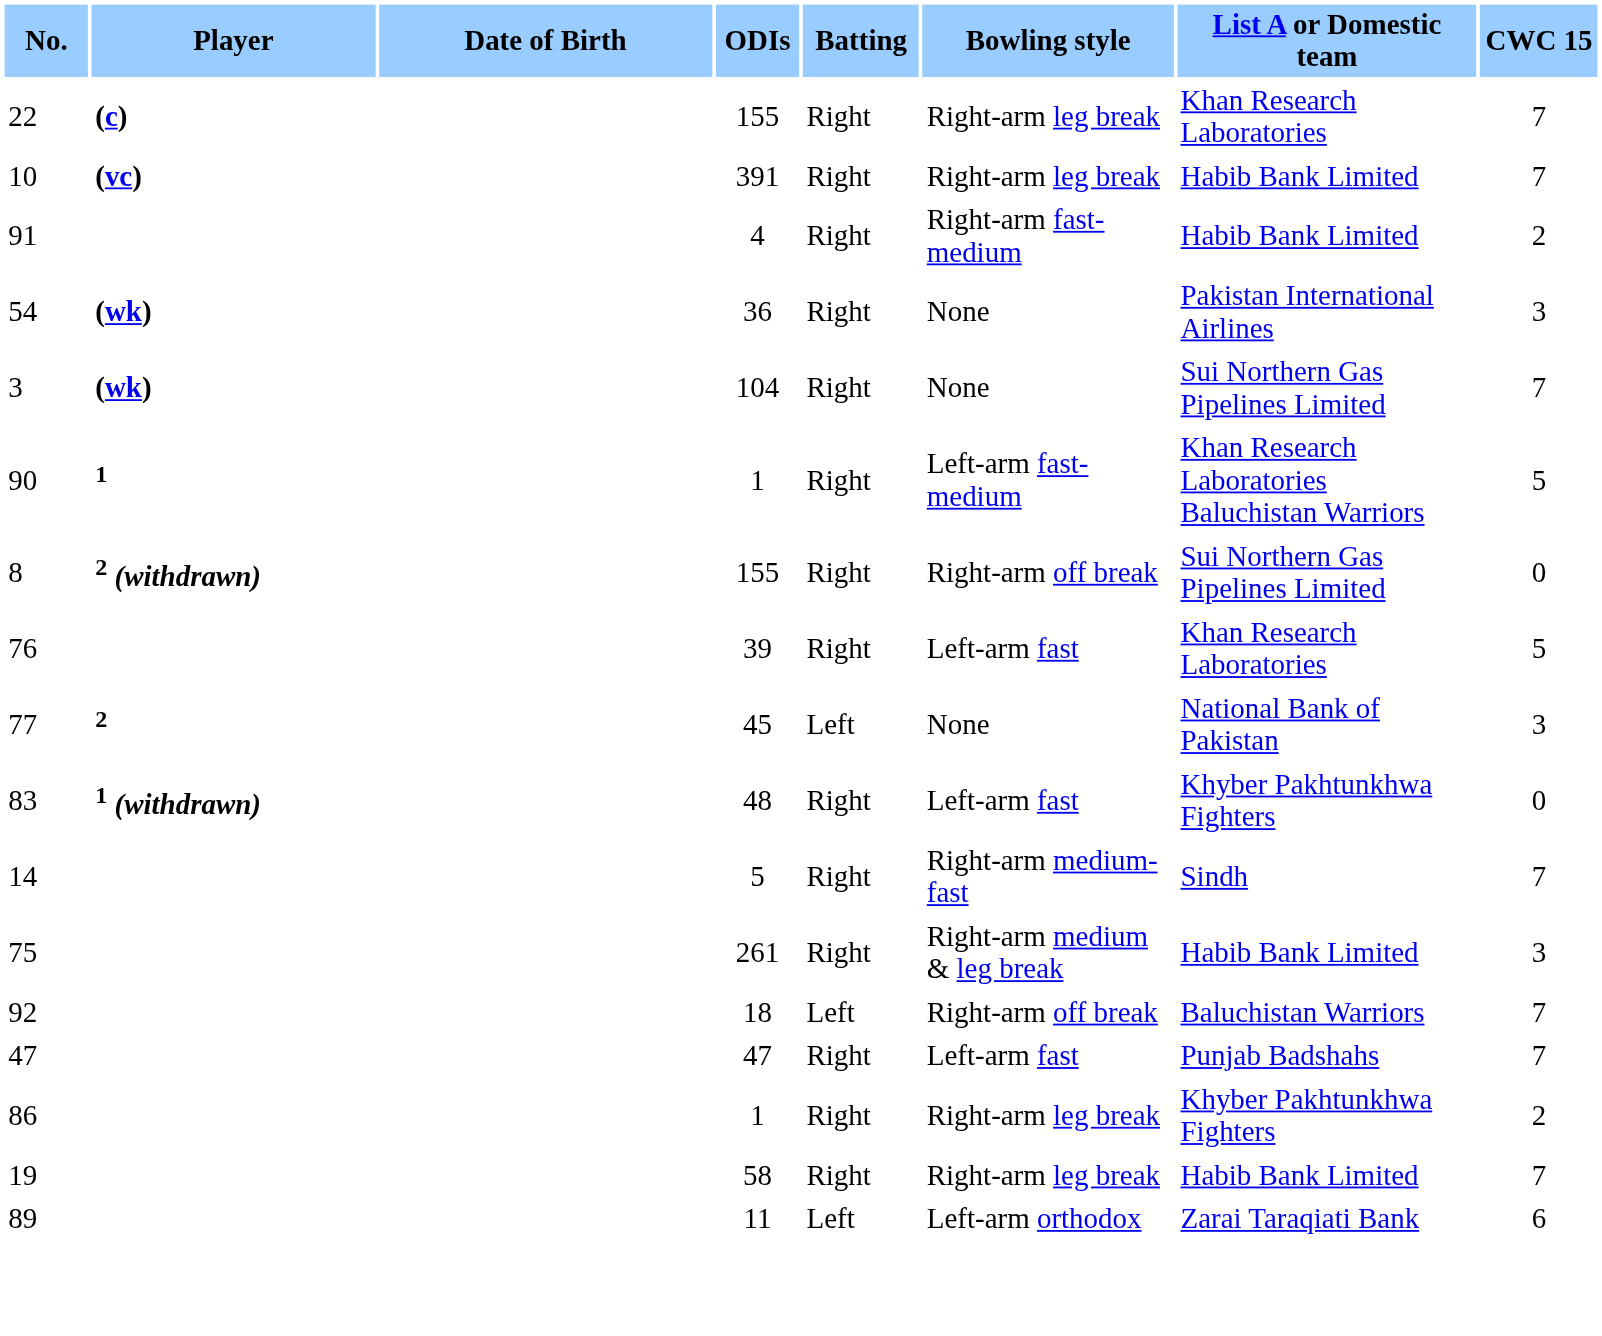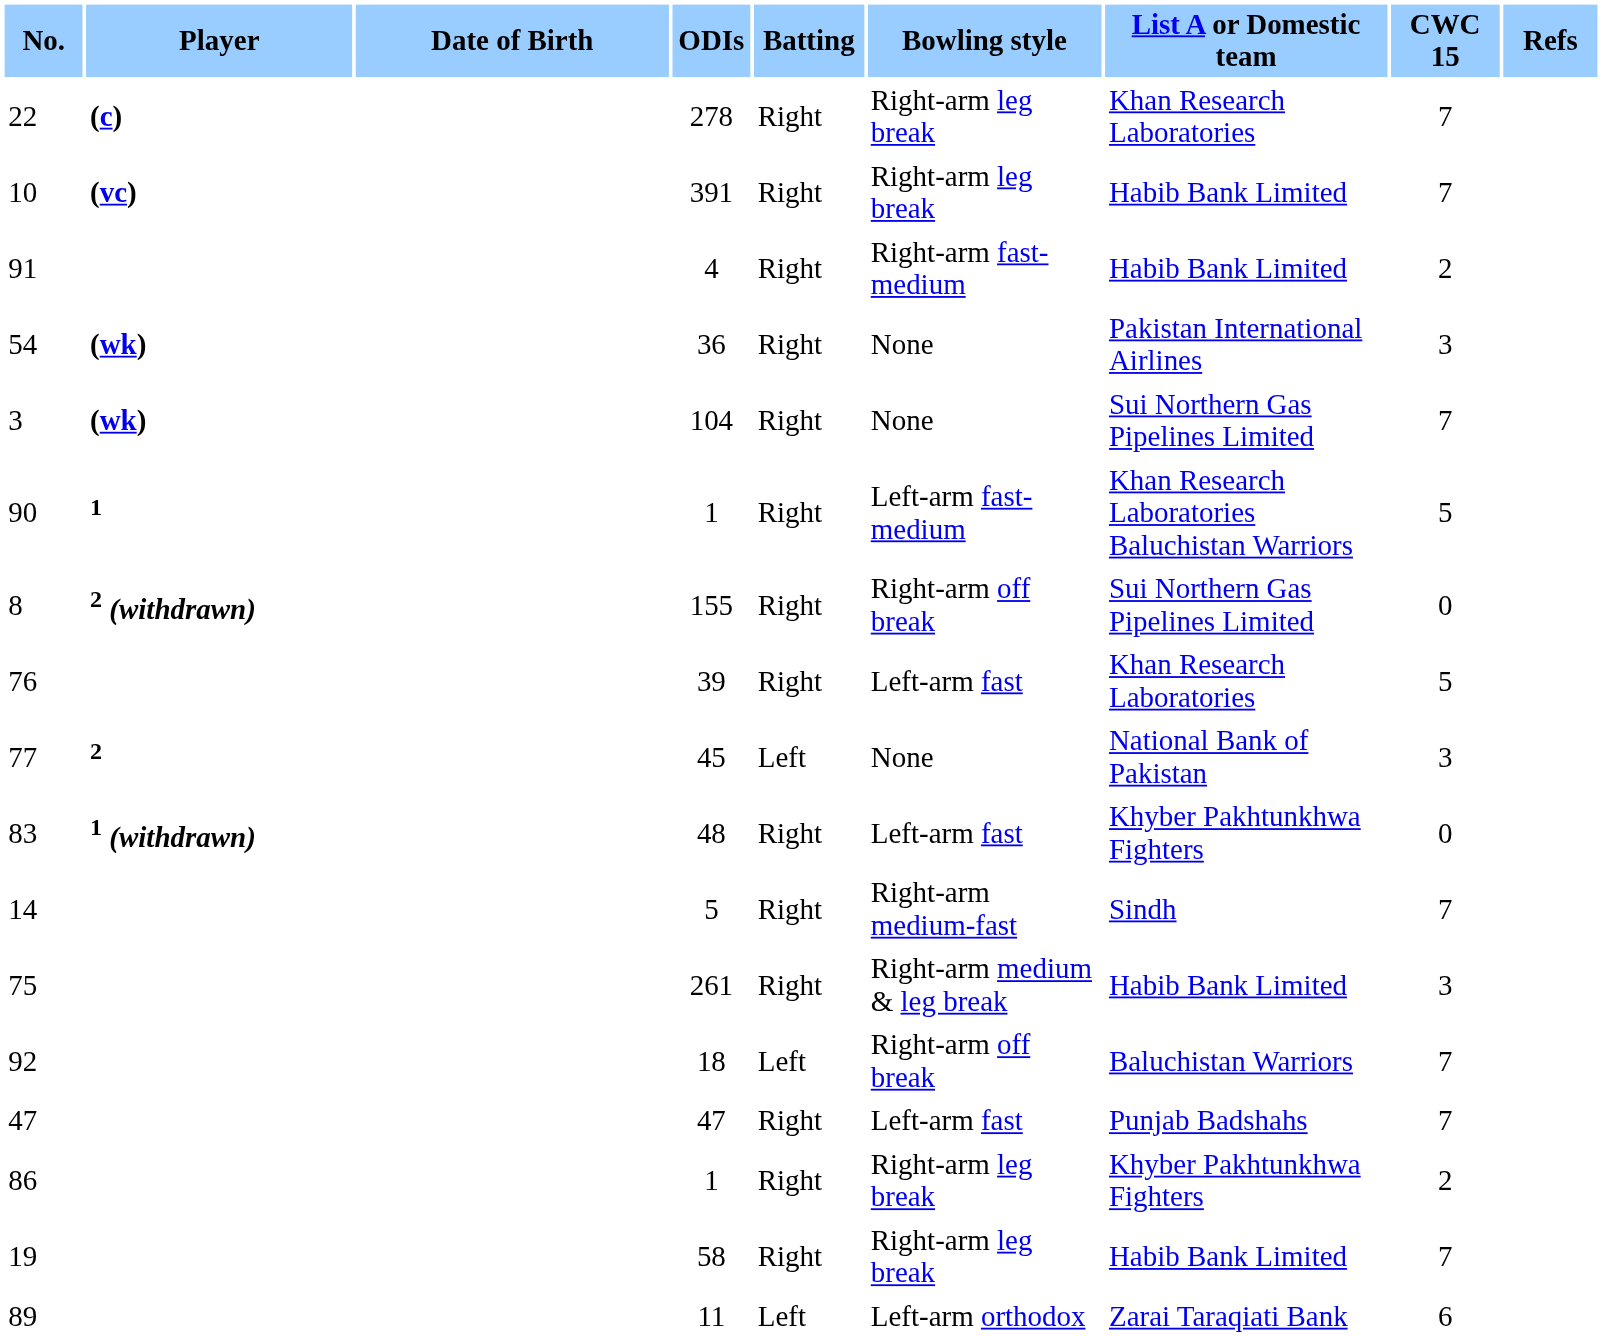+ column: Refs
22 | ODIs: 155 -> 278
